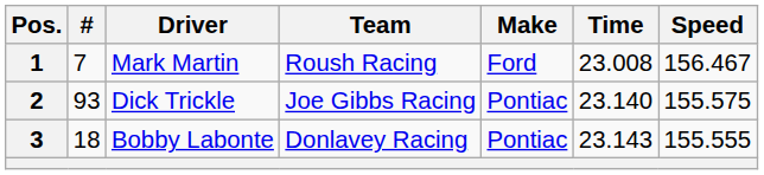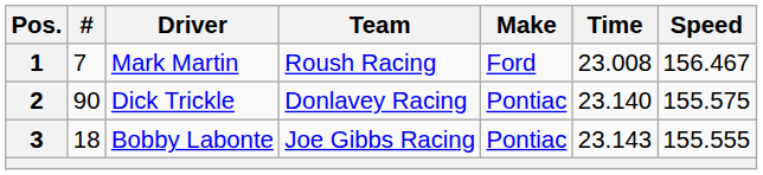2 | #: 93 -> 90
2 | Team: Joe Gibbs Racing -> Donlavey Racing
3 | Team: Donlavey Racing -> Joe Gibbs Racing
